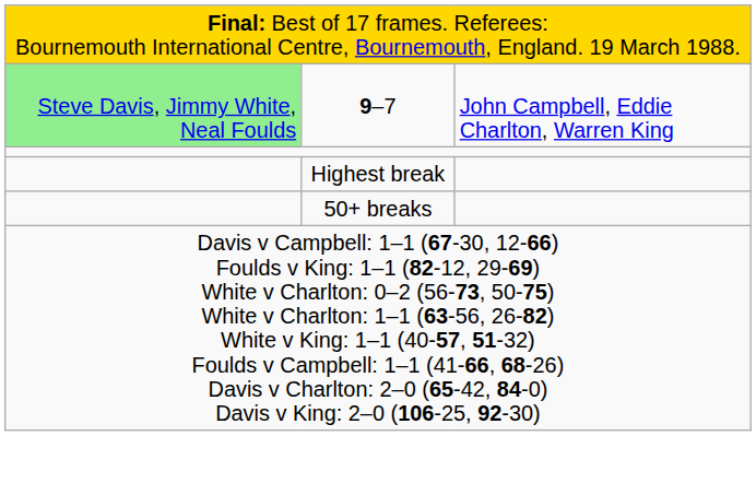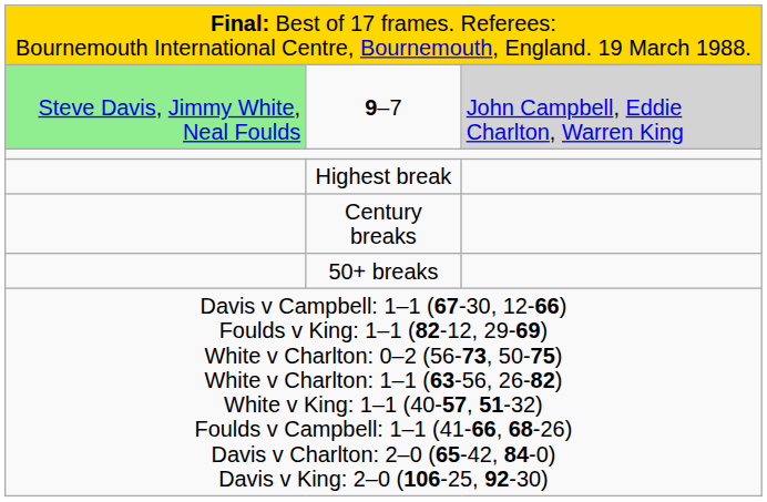9–7 | column 3: no background -> lightgrey background
+ row: Century breaks
